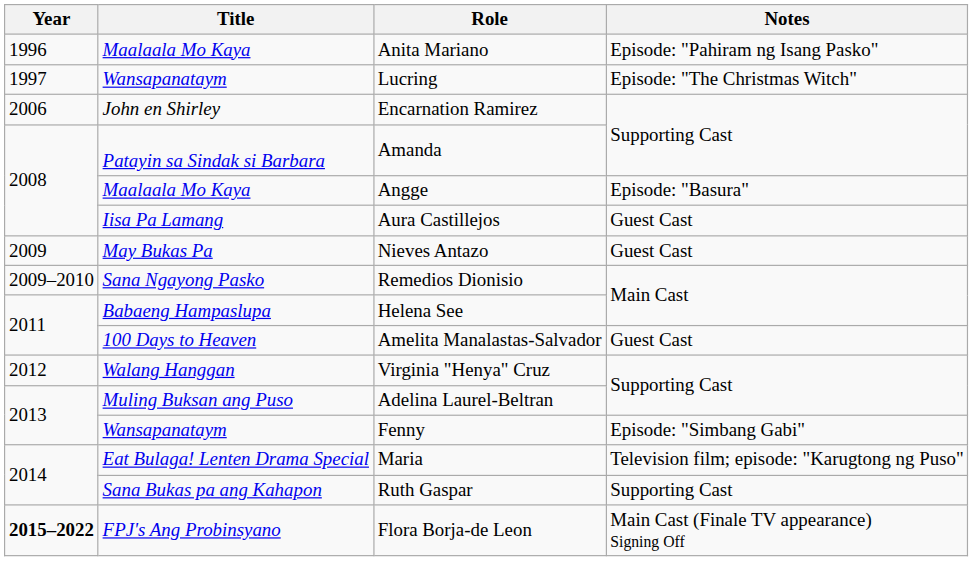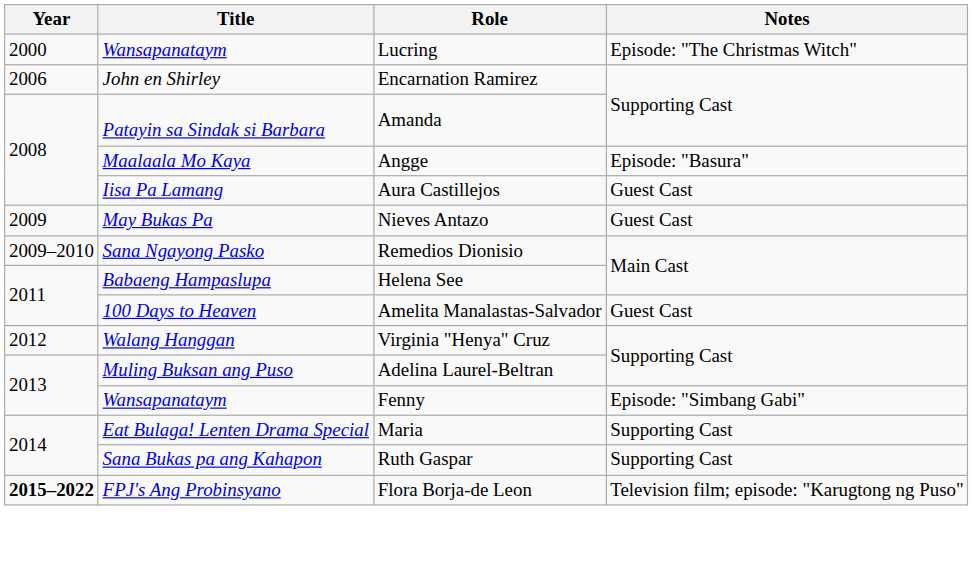- row: 1996 | Maalaala Mo Kaya | Anita Mariano | Episode: "Pahiram ng Isang Pasko"
Lucring | Year: 1997 -> 2000
Maria | Notes: Television film; episode: "Karugtong ng Puso" -> Supporting Cast
Flora Borja-de Leon | Notes: Main Cast (Finale TV appearance) Signing Off -> Television film; episode: "Karugtong ng Puso"
